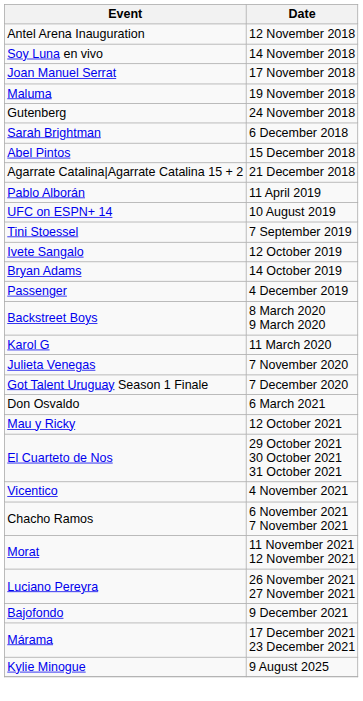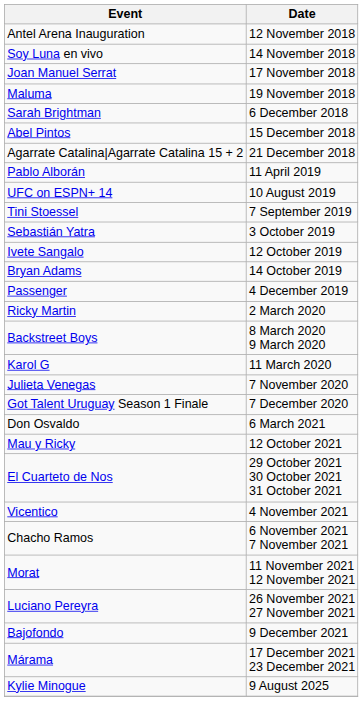- row: Gutenberg | 24 November 2018
+ row: Sebastián Yatra | 3 October 2019
+ row: Ricky Martin | 2 March 2020
